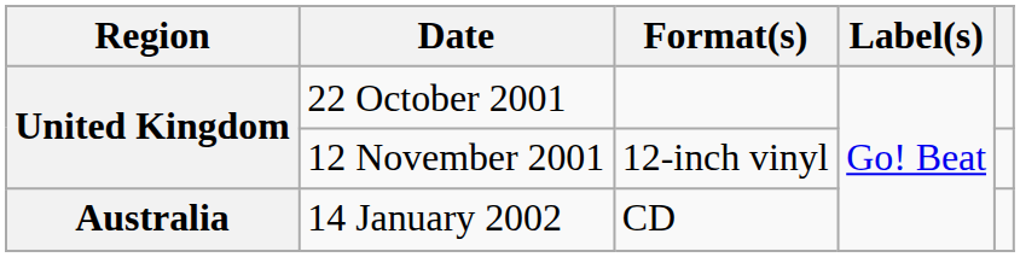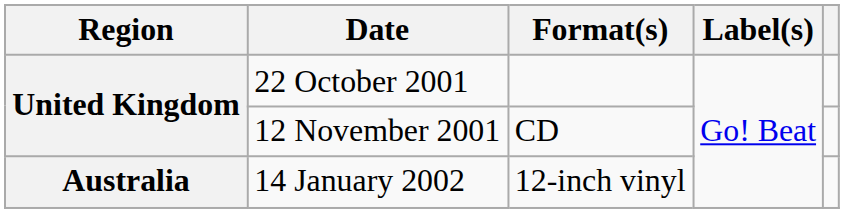12 November 2001 | Format(s): 12-inch vinyl -> CD
14 January 2002 | Format(s): CD -> 12-inch vinyl
